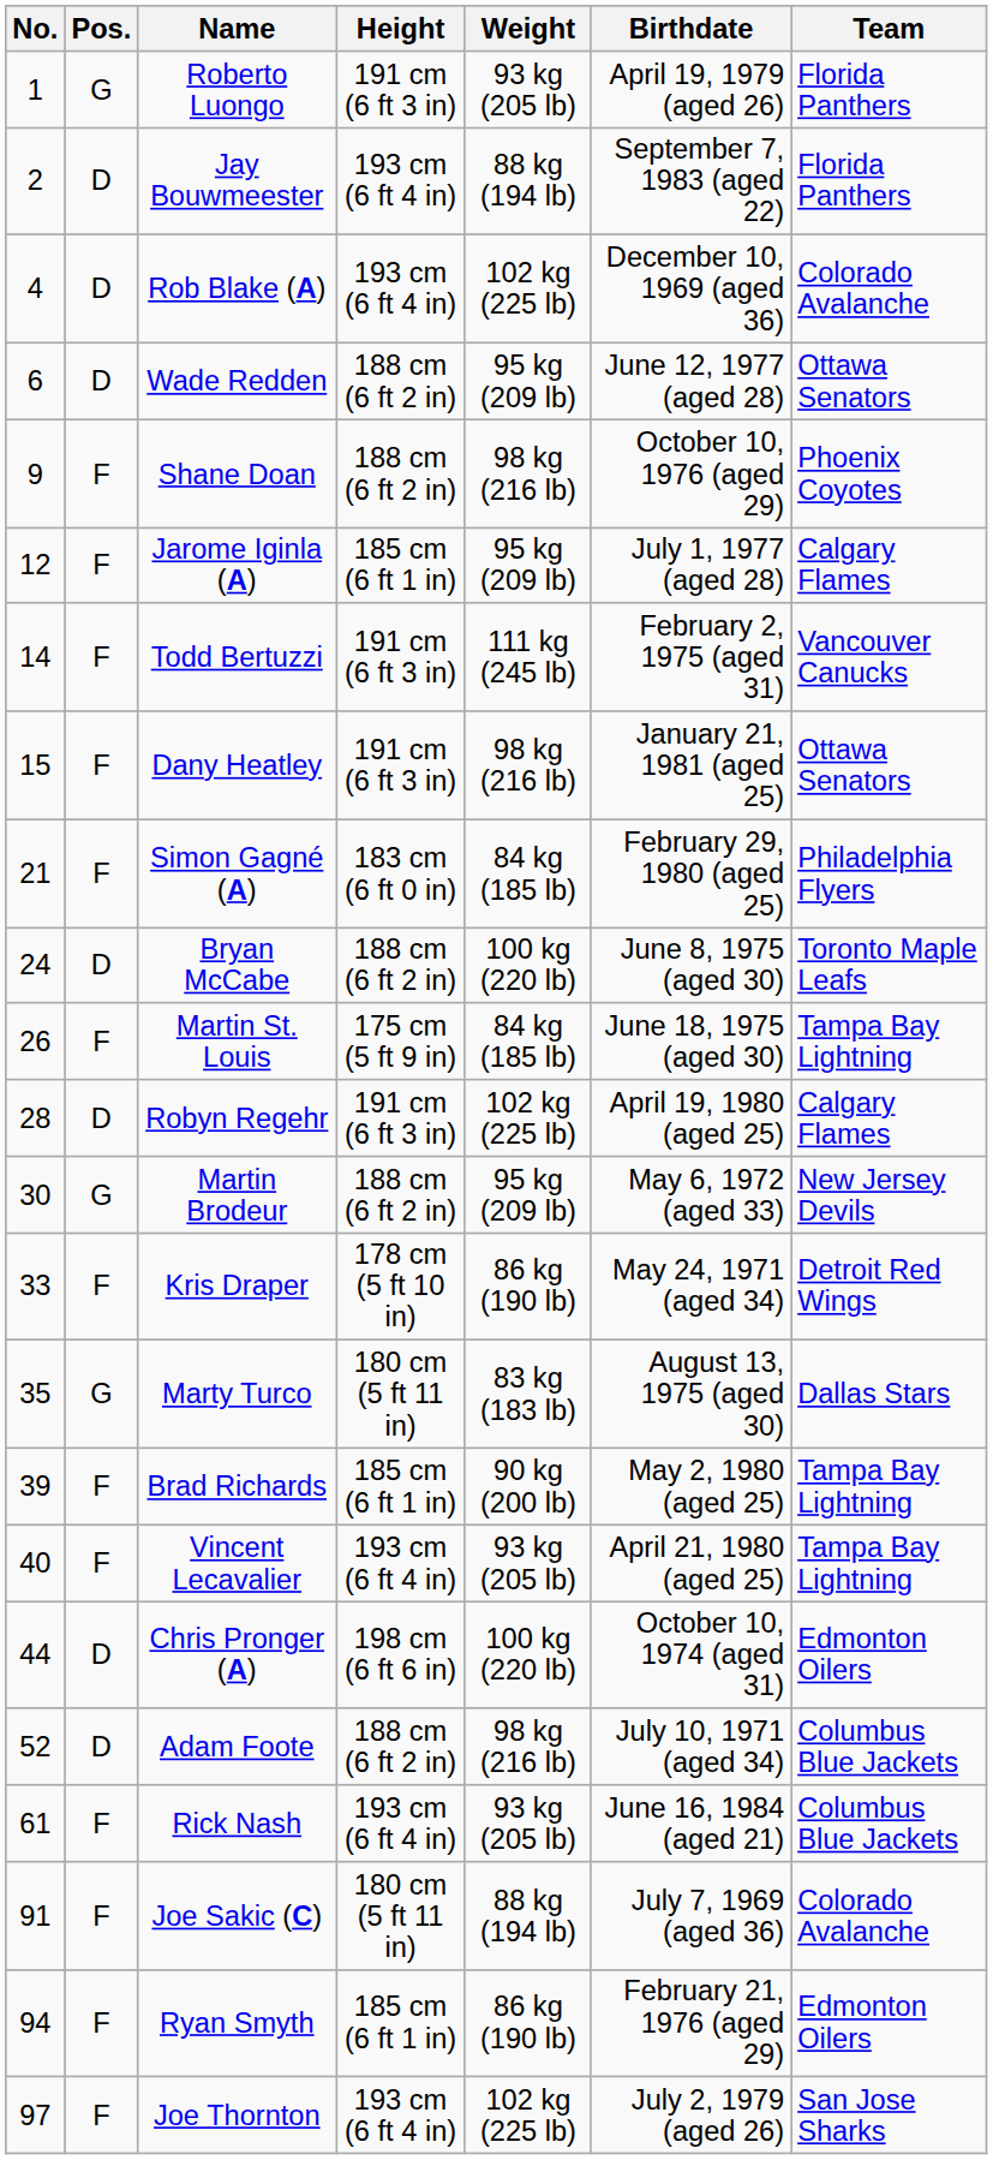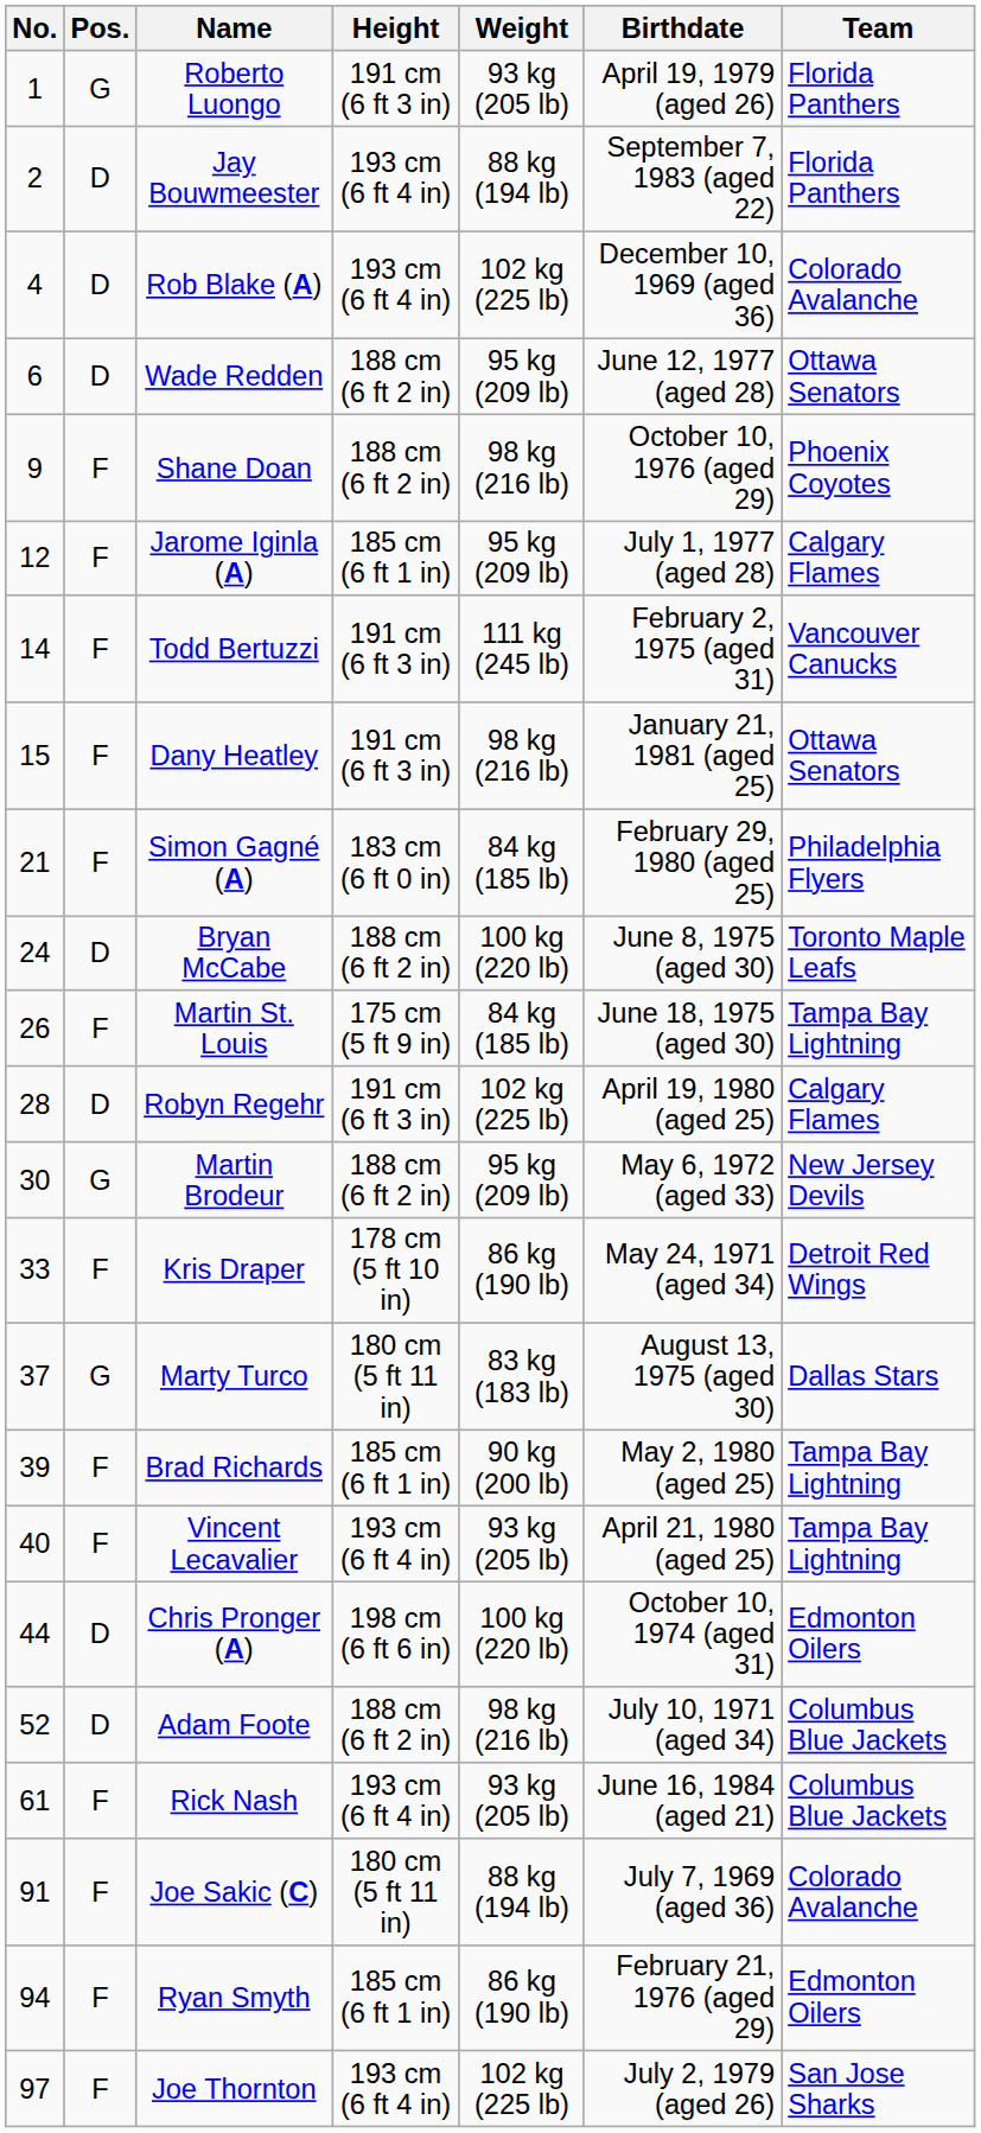Marty Turco | No.: 35 -> 37
